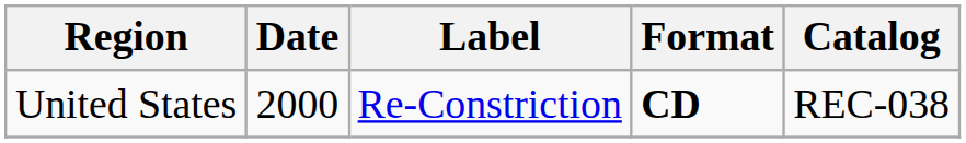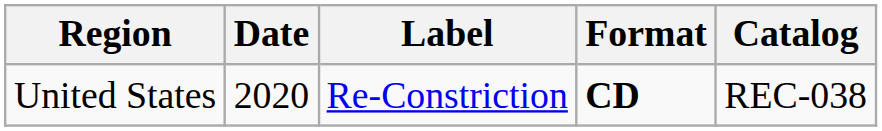United States | Date: 2000 -> 2020
